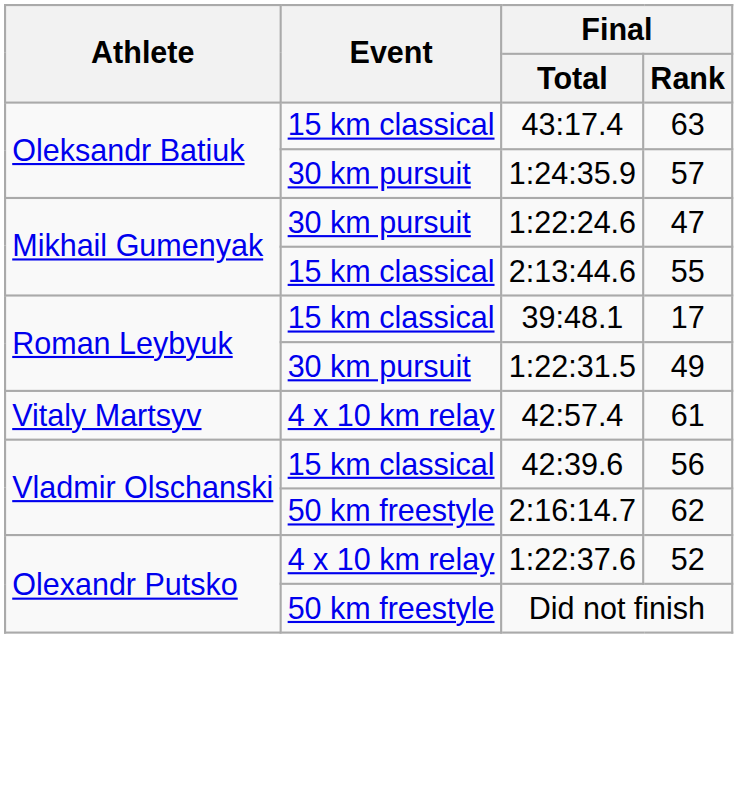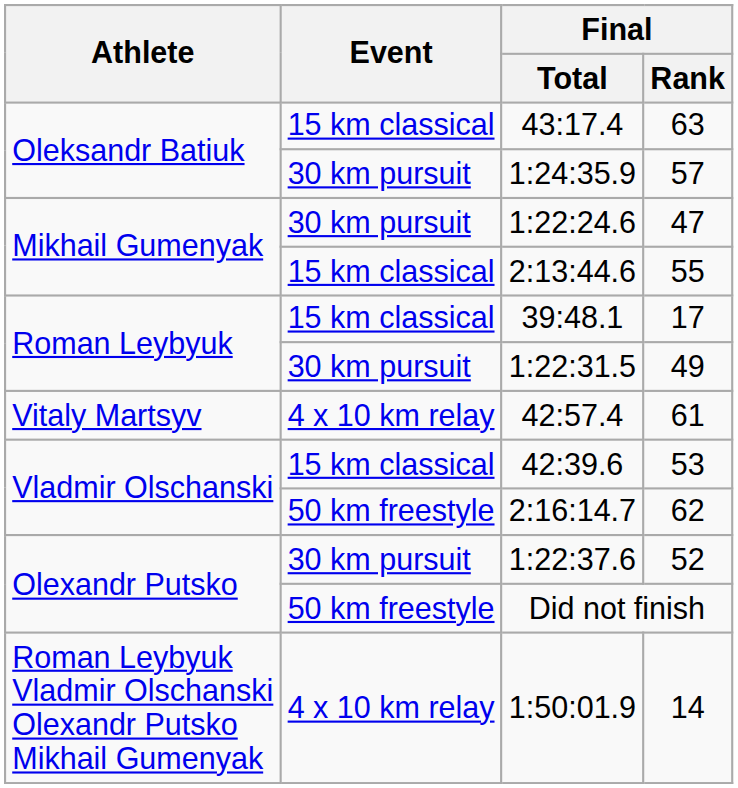42:39.6 | Final / Rank: 56 -> 53
1:22:37.6 | Event: 4 x 10 km relay -> 30 km pursuit
+ row: Roman Leybyuk Vladmir Olschanski Olexandr Putsko Mikhail Gumenyak | 4 x 10 km relay | 1:50:01.9 | 14
